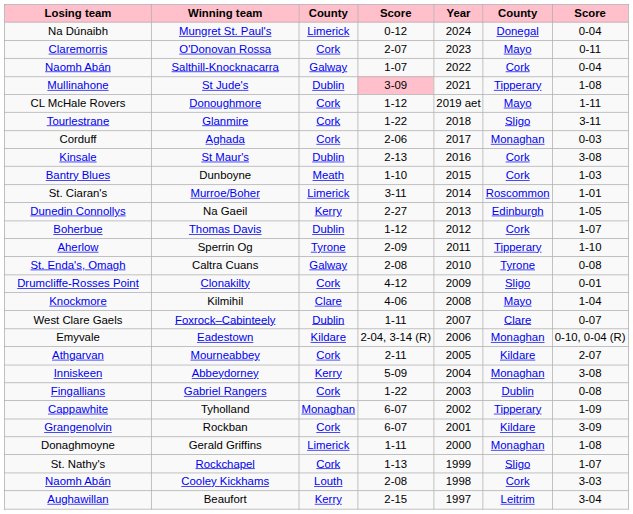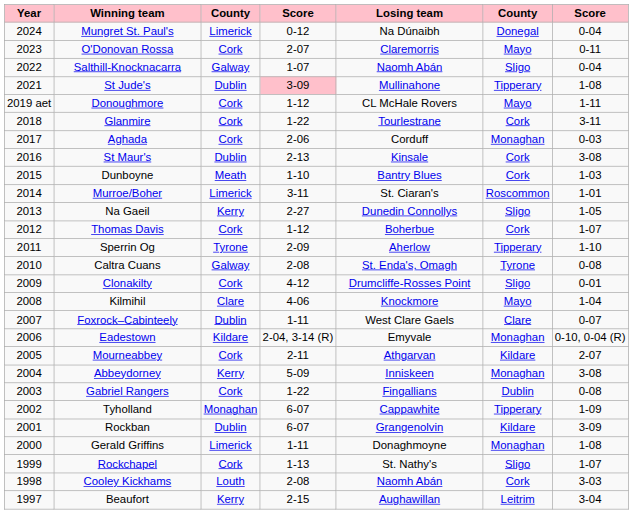columns swapped: Year <-> Losing team
Salthill-Knocknacarra | column 6: Cork -> Sligo
Glanmire | column 6: Sligo -> Cork
Na Gaeil | column 6: Edinburgh -> Sligo
Thomas Davis | column 3: Dublin -> Cork
Rockban | column 3: Cork -> Dublin
